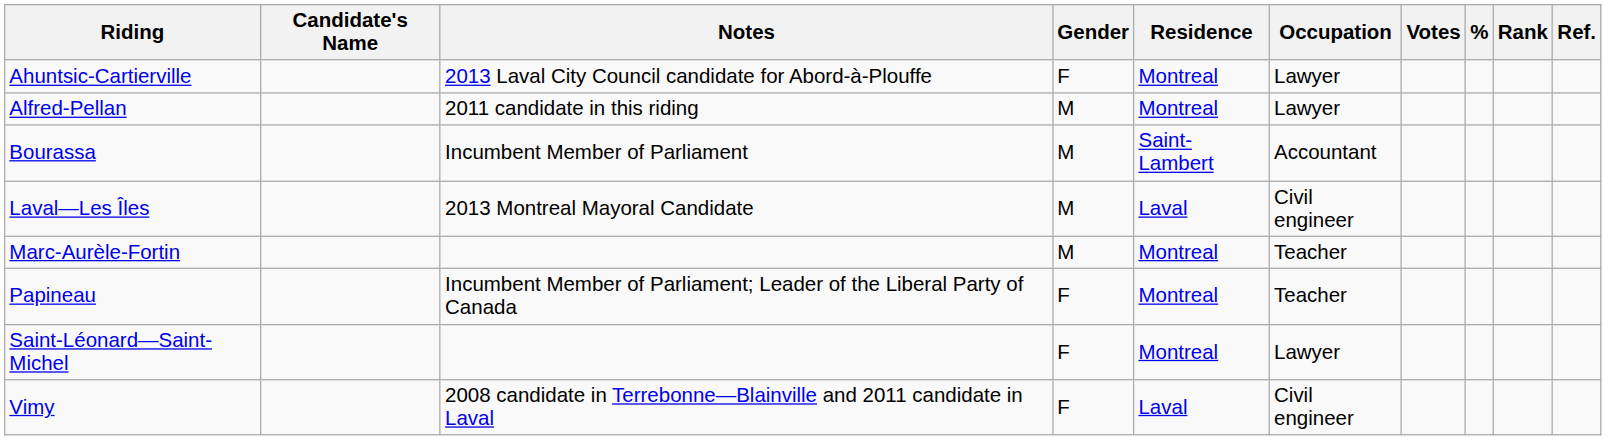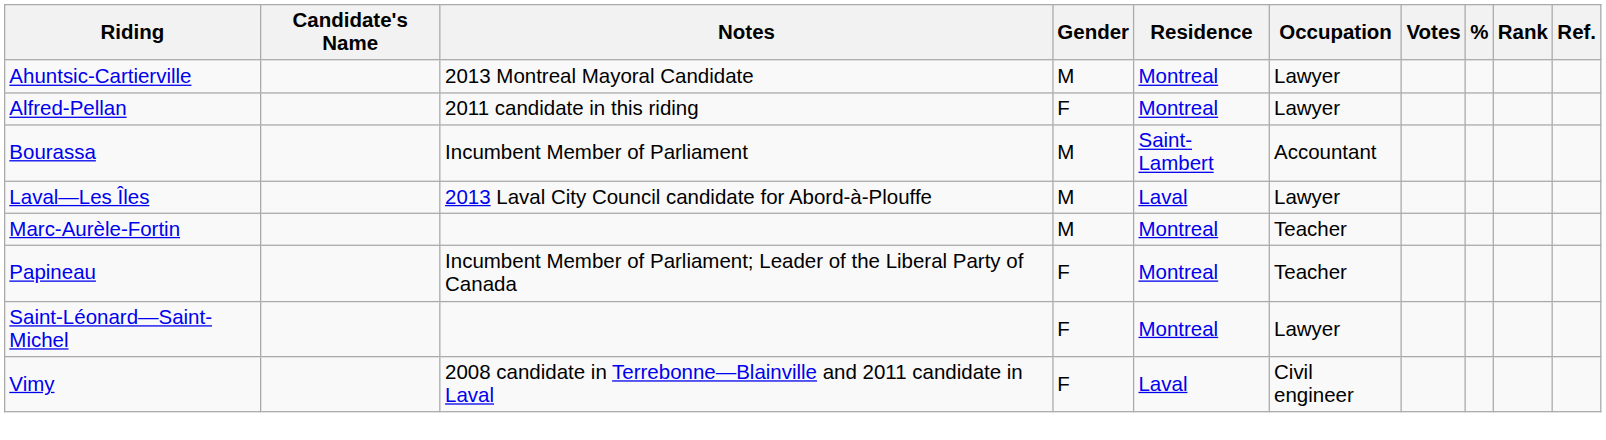Ahuntsic-Cartierville | Notes: 2013 Laval City Council candidate for Abord-à-Plouffe -> 2013 Montreal Mayoral Candidate
Ahuntsic-Cartierville | Gender: F -> M
Alfred-Pellan | Gender: M -> F
Laval—Les Îles | Notes: 2013 Montreal Mayoral Candidate -> 2013 Laval City Council candidate for Abord-à-Plouffe
Laval—Les Îles | Occupation: Civil engineer -> Lawyer
